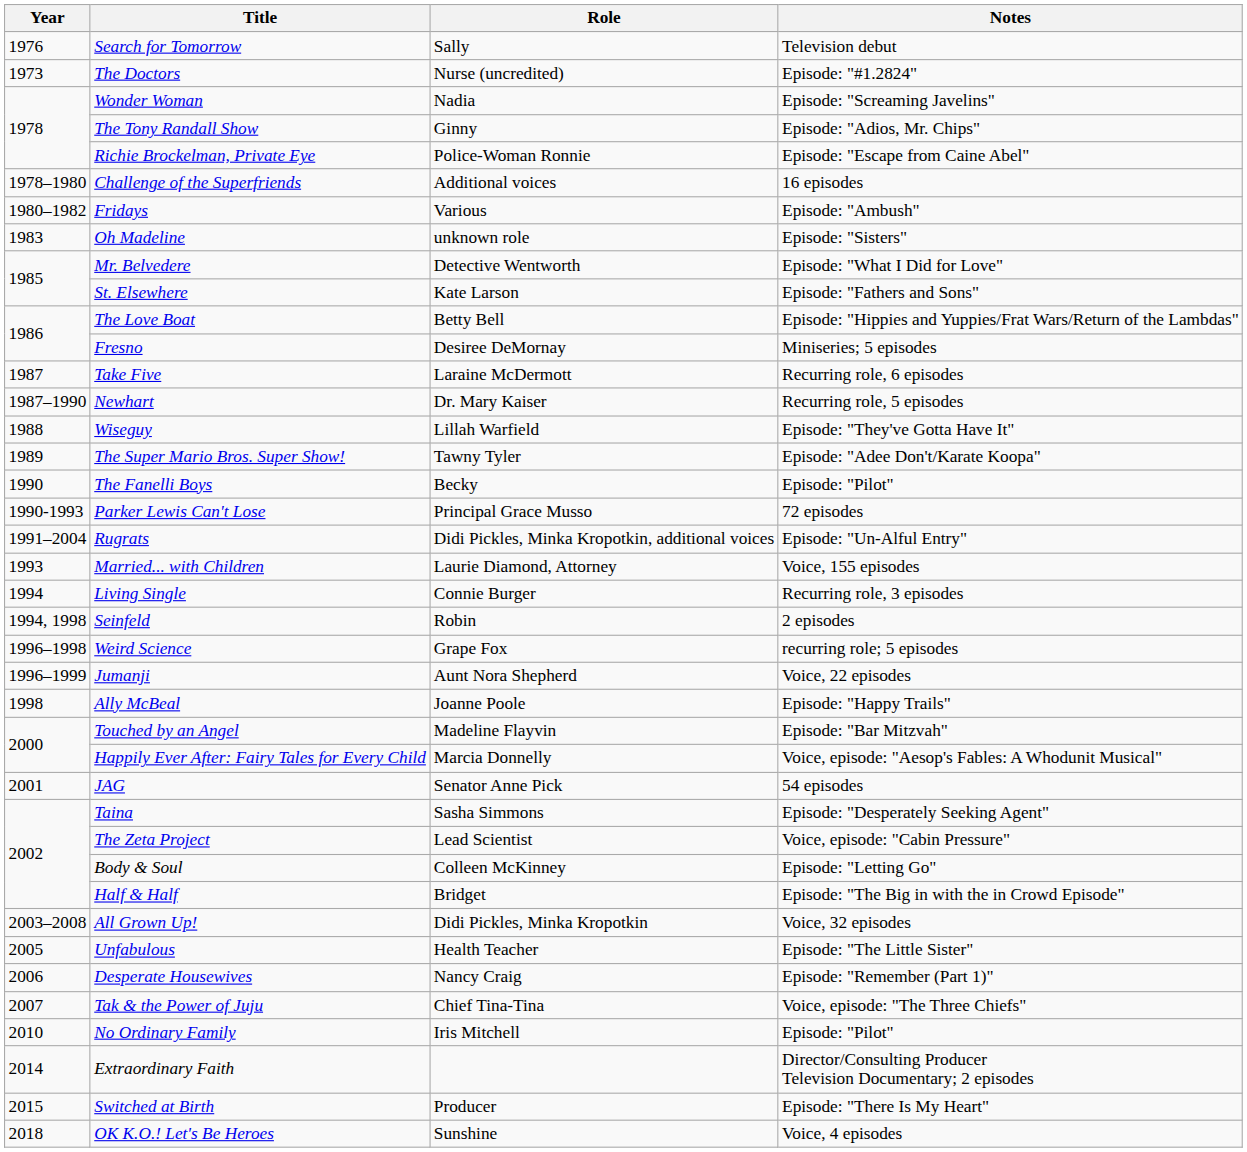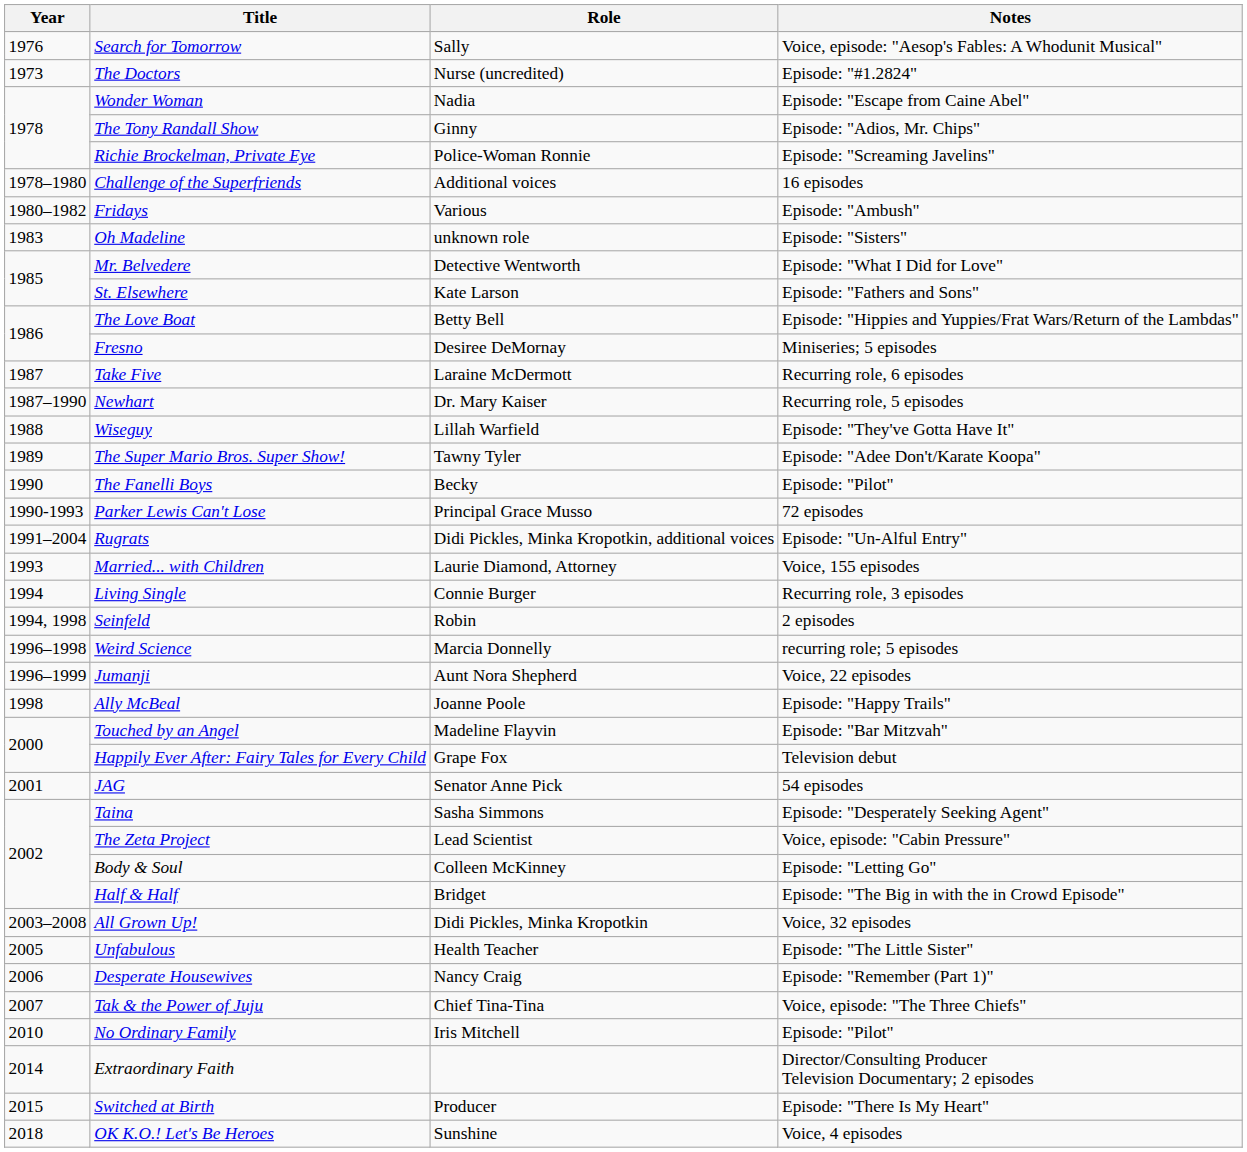Search for Tomorrow | Notes: Television debut -> Voice, episode: "Aesop's Fables: A Whodunit Musical"
Wonder Woman | Notes: Episode: "Screaming Javelins" -> Episode: "Escape from Caine Abel"
Richie Brockelman, Private Eye | Notes: Episode: "Escape from Caine Abel" -> Episode: "Screaming Javelins"
Weird Science | Role: Grape Fox -> Marcia Donnelly
Happily Ever After: Fairy Tales for Every Child | Role: Marcia Donnelly -> Grape Fox
Happily Ever After: Fairy Tales for Every Child | Notes: Voice, episode: "Aesop's Fables: A Whodunit Musical" -> Television debut
